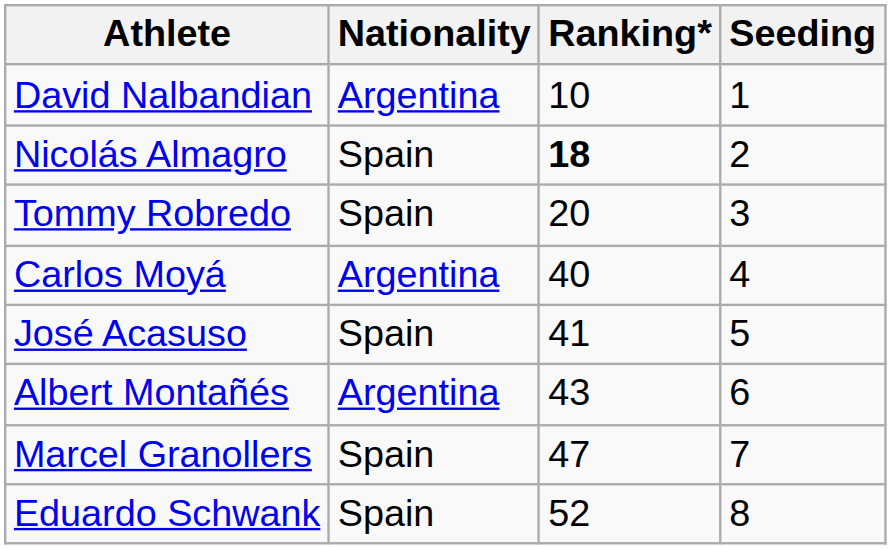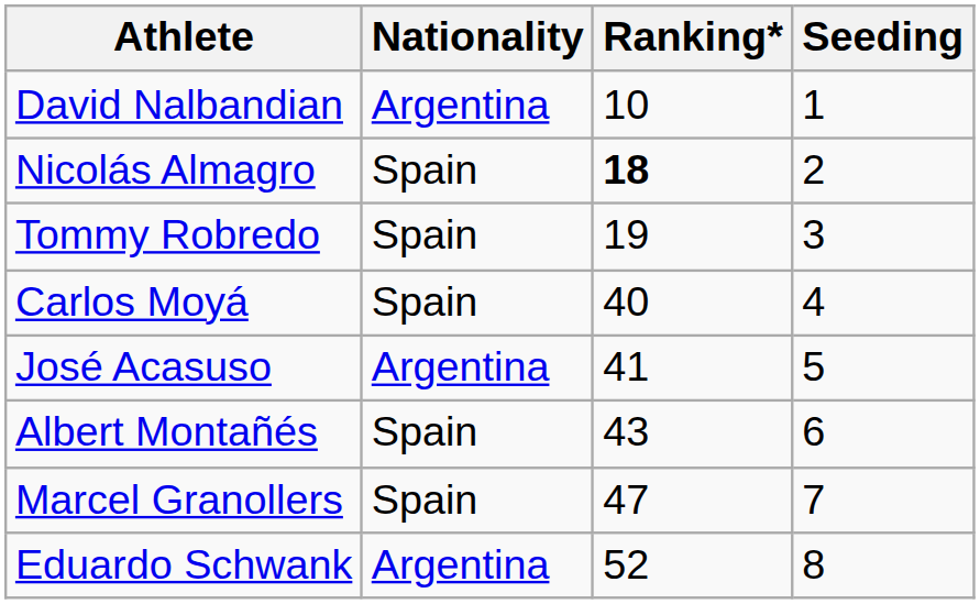Tommy Robredo | Ranking*: 20 -> 19
Carlos Moyá | Nationality: Argentina -> Spain
José Acasuso | Nationality: Spain -> Argentina
Albert Montañés | Nationality: Argentina -> Spain
Eduardo Schwank | Nationality: Spain -> Argentina
